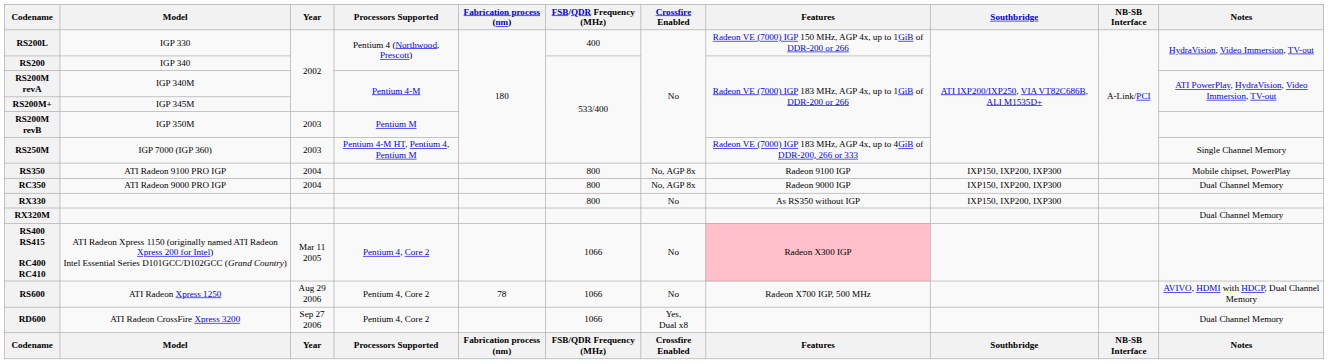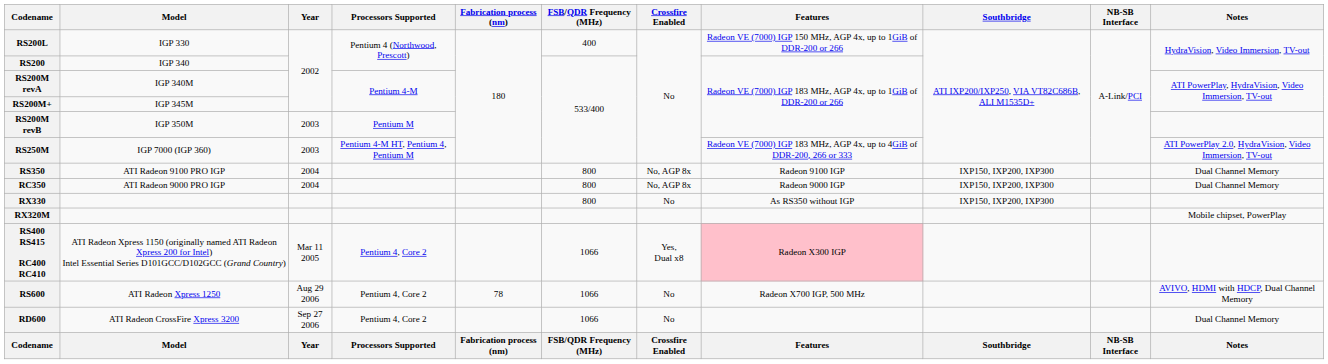RS250M | Notes: Single Channel Memory -> ATI PowerPlay 2.0, HydraVision, Video Immersion, TV-out
RS350 | Notes: Mobile chipset, PowerPlay -> Dual Channel Memory
RX320M | Notes: Dual Channel Memory -> Mobile chipset, PowerPlay
RS400 RS415 RC400 RC410 | Crossfire Enabled: No -> Yes, Dual x8
RD600 | Crossfire Enabled: Yes, Dual x8 -> No
